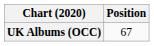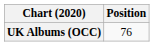UK Albums (OCC) | Position: 67 -> 76
